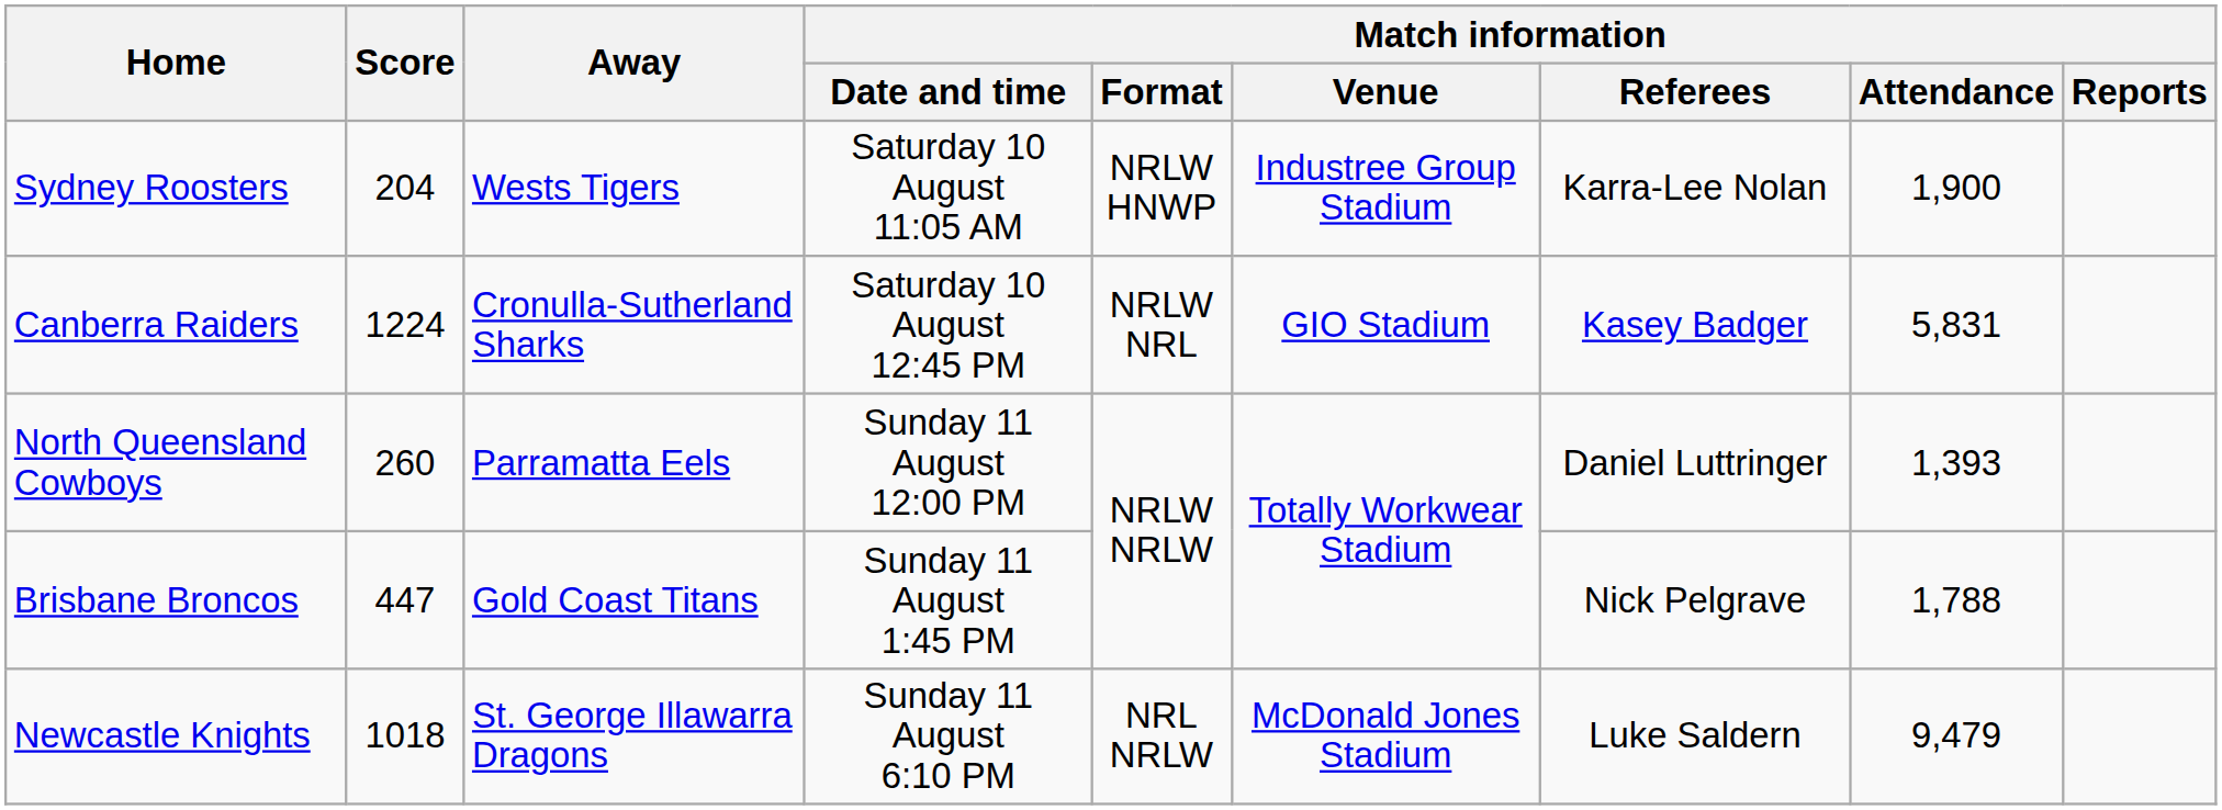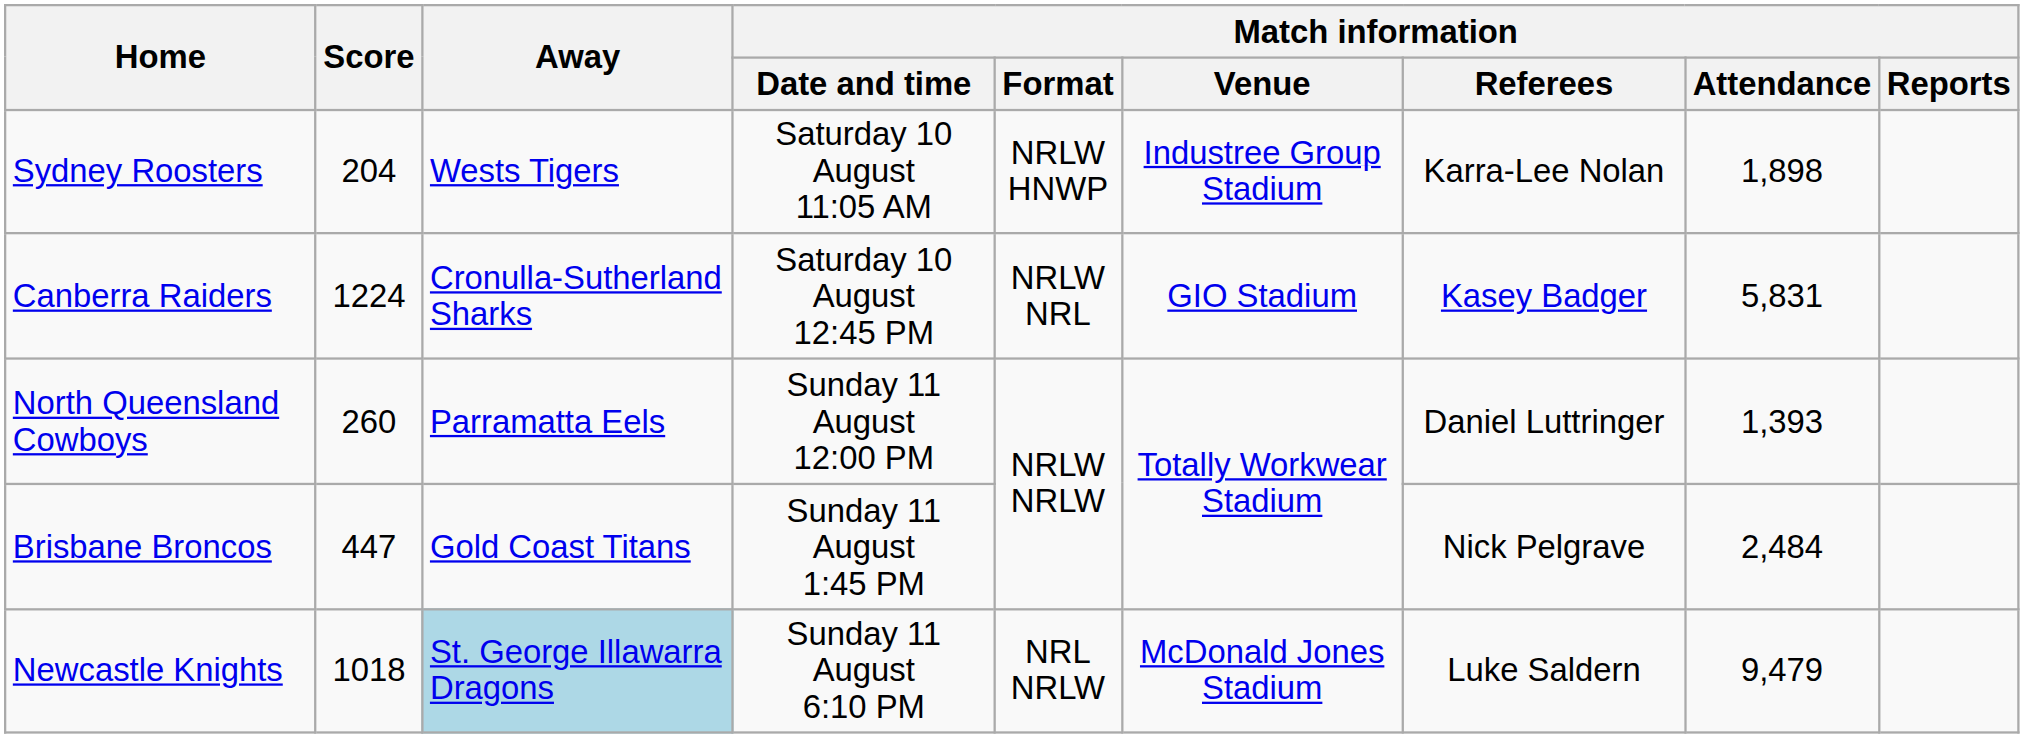Sydney Roosters | Match information / Attendance: 1,900 -> 1,898
Brisbane Broncos | Match information / Attendance: 1,788 -> 2,484
Newcastle Knights | Away: no background -> lightblue background
